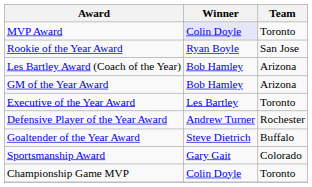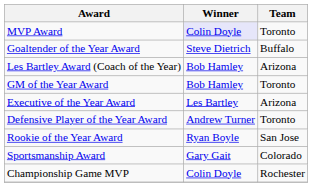rows swapped: Rookie of the Year Award <-> Goaltender of the Year Award
GM of the Year Award | Team: Arizona -> Toronto
Executive of the Year Award | Team: Toronto -> Arizona
Defensive Player of the Year Award | Team: Rochester -> Toronto
Championship Game MVP | Team: Toronto -> Rochester
